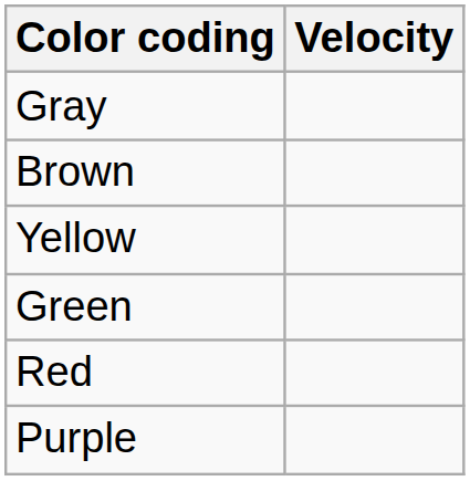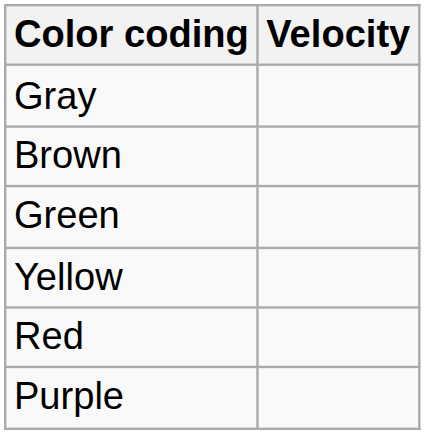rows swapped: Green <-> Yellow
